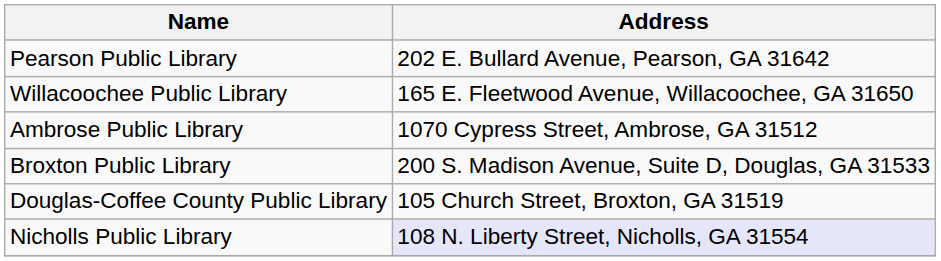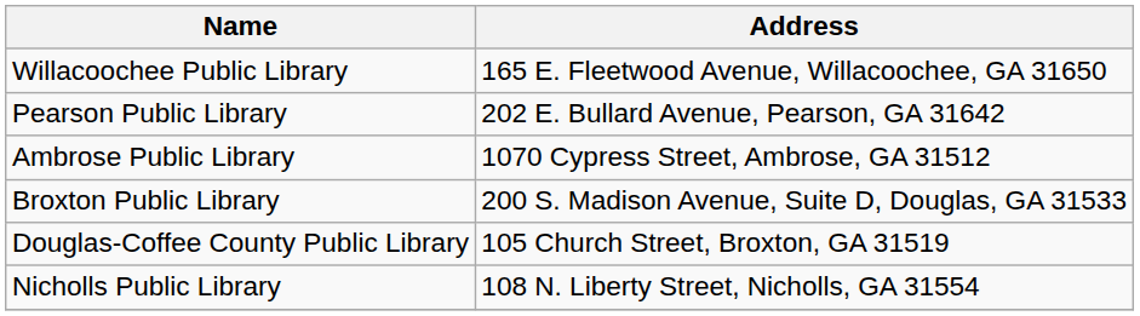rows swapped: Pearson Public Library <-> Willacoochee Public Library
Nicholls Public Library | Address: lavender background -> no background
